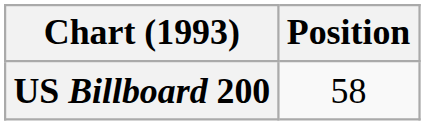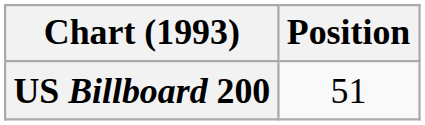US Billboard 200 | Position: 58 -> 51
